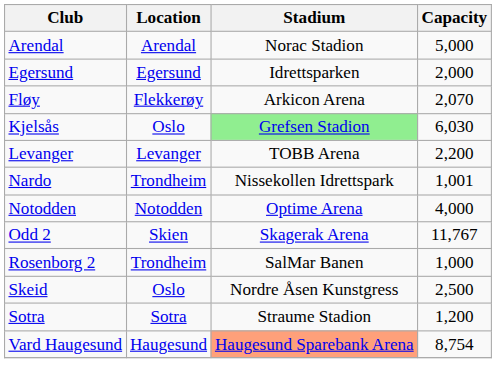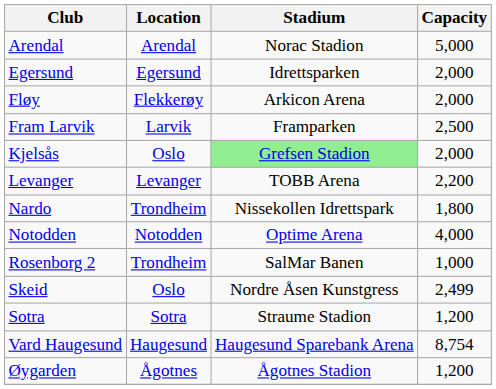Fløy | Capacity: 2,070 -> 2,000
+ row: Fram Larvik | Larvik | Framparken | 2,500
Kjelsås | Capacity: 6,030 -> 2,000
Nardo | Capacity: 1,001 -> 1,800
- row: Odd 2 | Skien | Skagerak Arena | 11,767
Skeid | Capacity: 2,500 -> 2,499
Vard Haugesund | Stadium: lightsalmon background -> no background
+ row: Øygarden | Ågotnes | Ågotnes Stadion | 1,200
